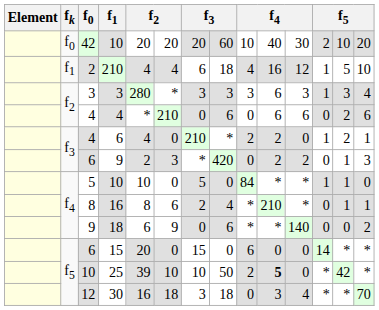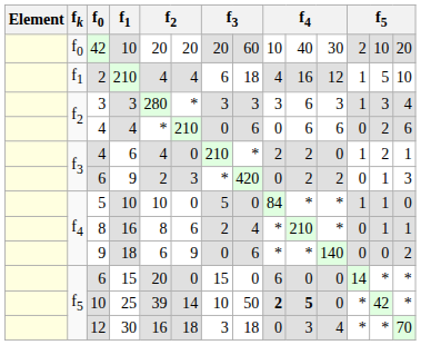25 | column 6: 10 -> 14
25 | column 9: normal -> bold
